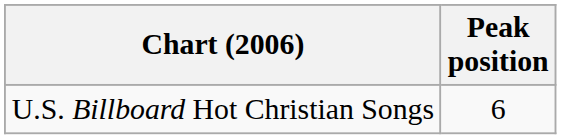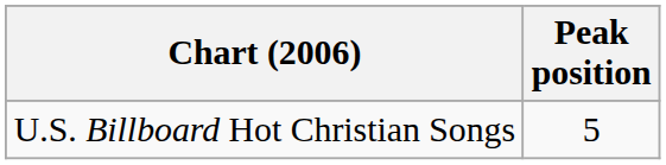U.S. Billboard Hot Christian Songs | Peak position: 6 -> 5
